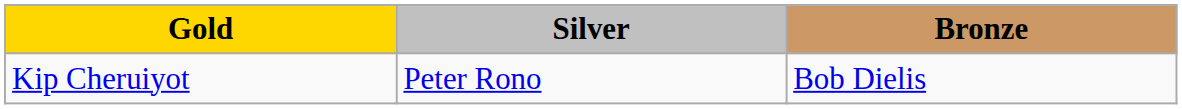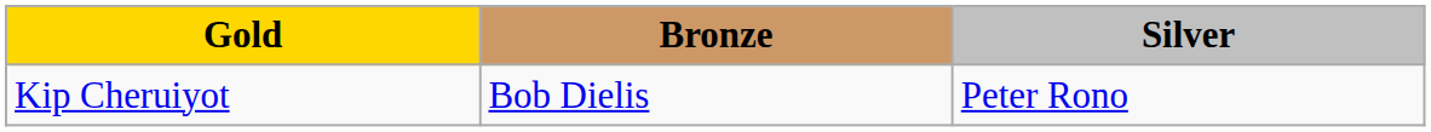columns swapped: Silver <-> Bronze
